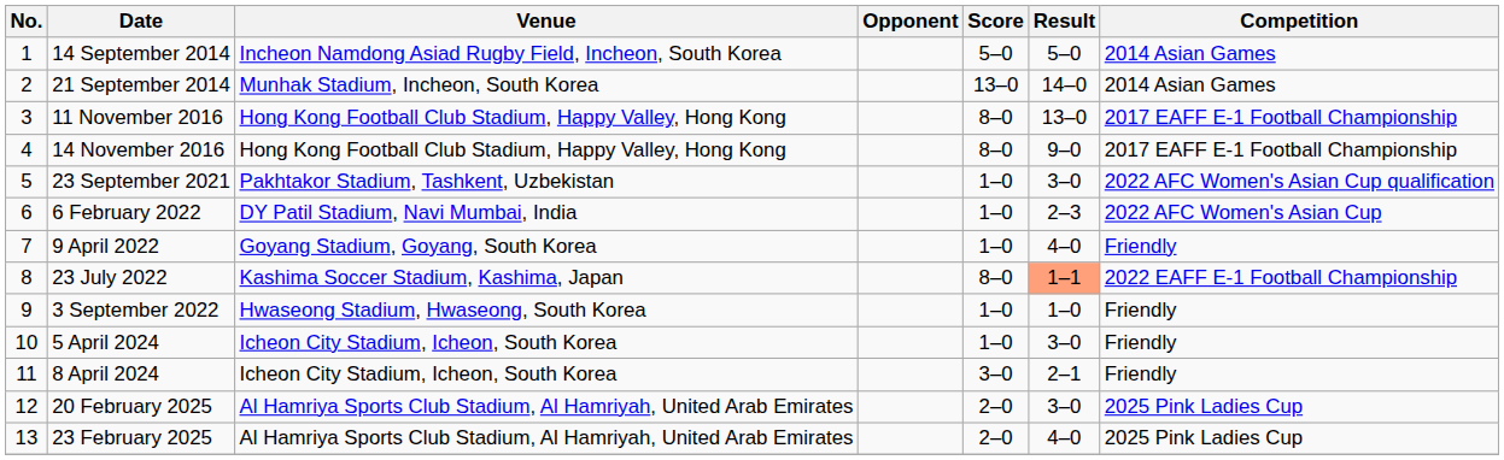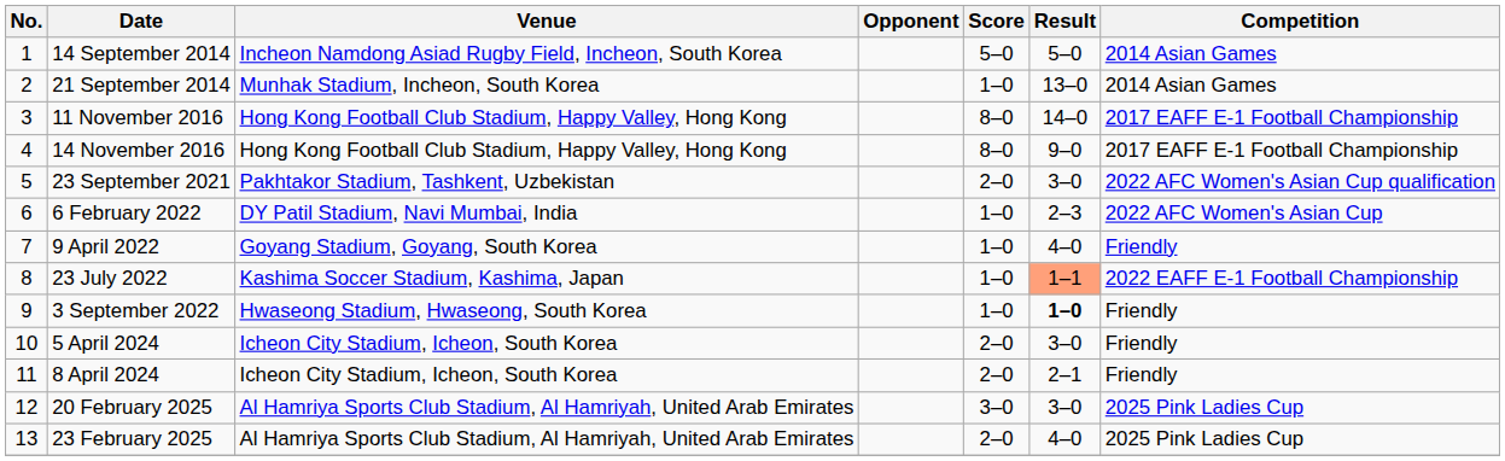21 September 2014 | Score: 13–0 -> 1–0
21 September 2014 | Result: 14–0 -> 13–0
11 November 2016 | Result: 13–0 -> 14–0
23 September 2021 | Score: 1–0 -> 2–0
23 July 2022 | Score: 8–0 -> 1–0
3 September 2022 | Result: normal -> bold
5 April 2024 | Score: 1–0 -> 2–0
8 April 2024 | Score: 3–0 -> 2–0
20 February 2025 | Score: 2–0 -> 3–0
